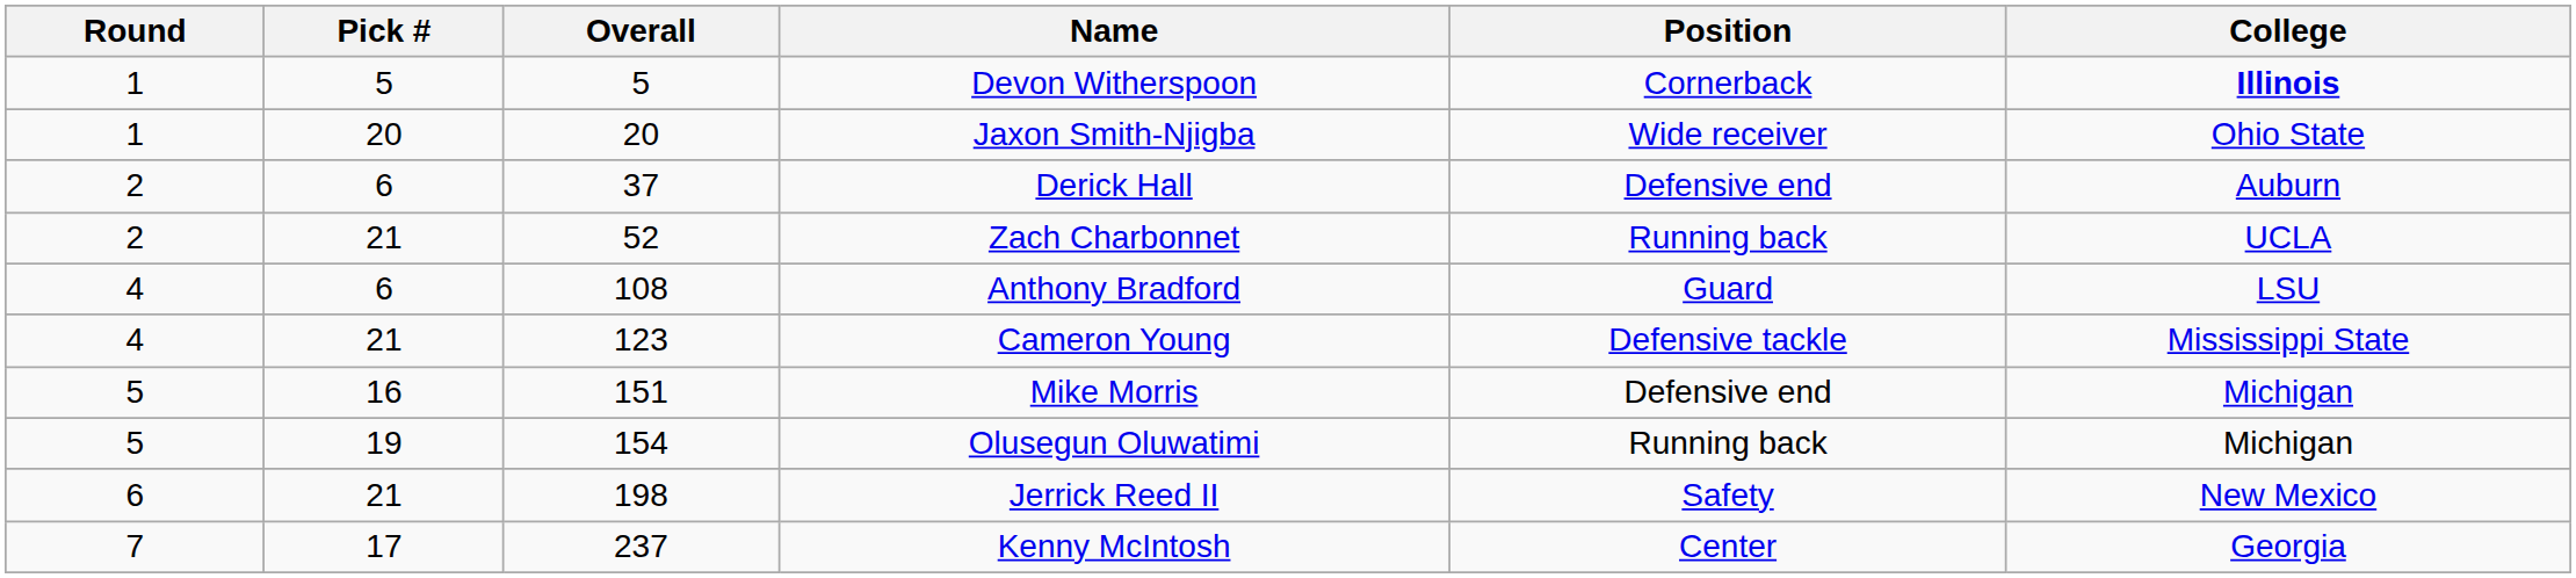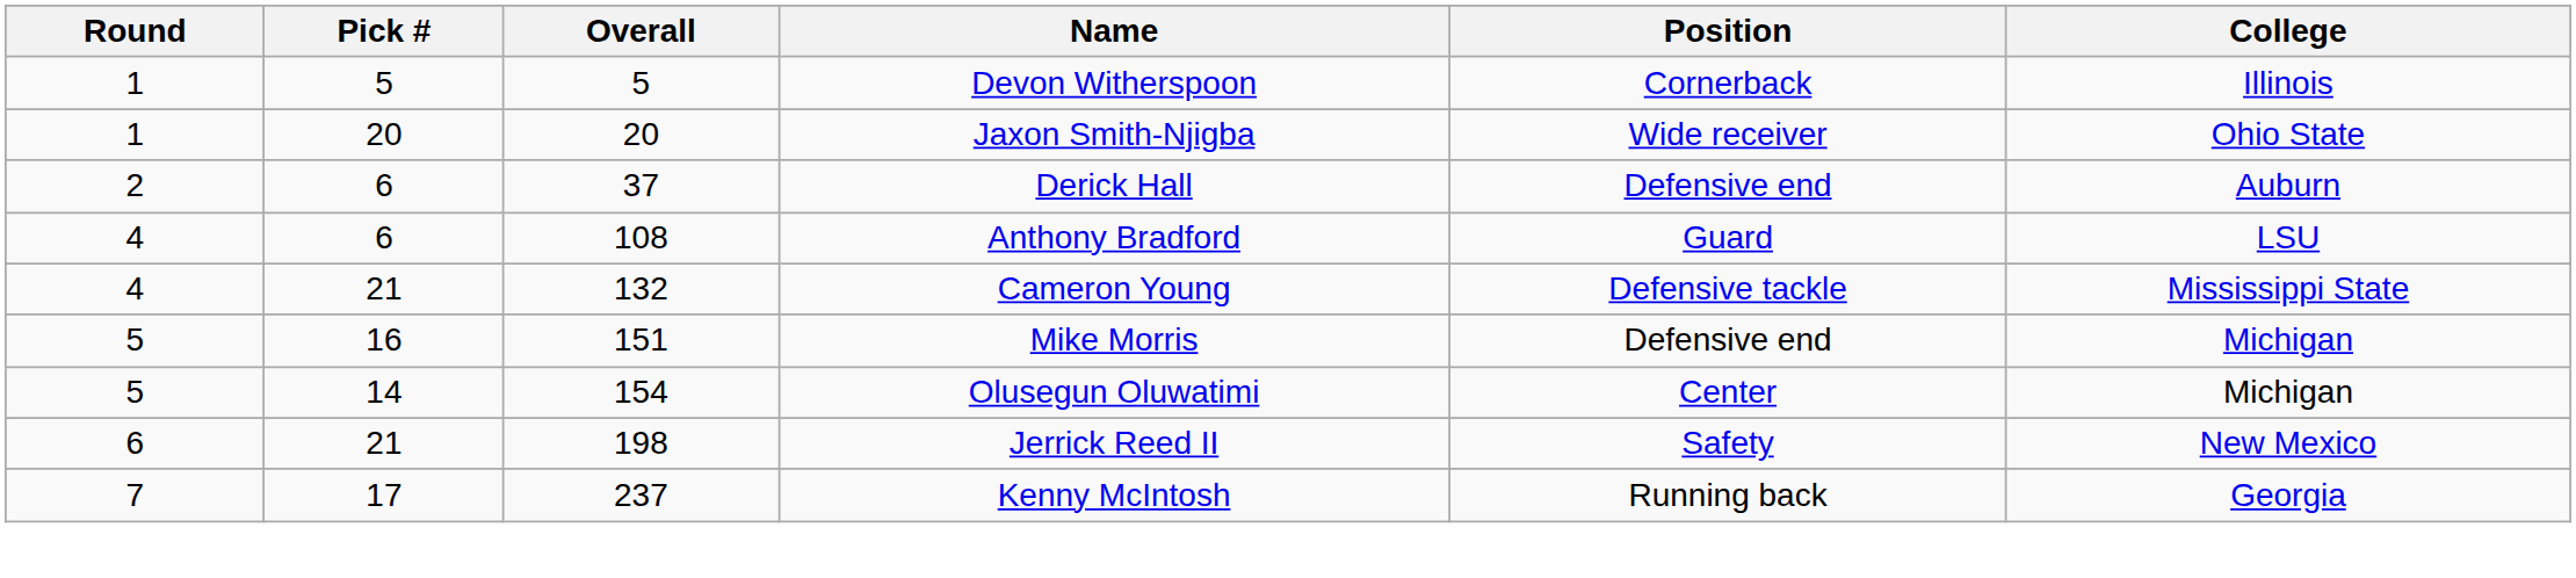Devon Witherspoon | College: bold -> normal
- row: 2 | 21 | 52 | Zach Charbonnet | Running back | UCLA
Cameron Young | Overall: 123 -> 132
Olusegun Oluwatimi | Pick #: 19 -> 14
Olusegun Oluwatimi | Position: Running back -> Center
Kenny McIntosh | Position: Center -> Running back
